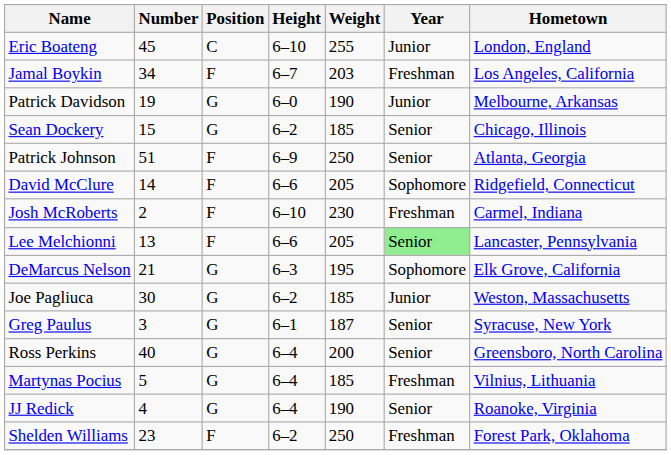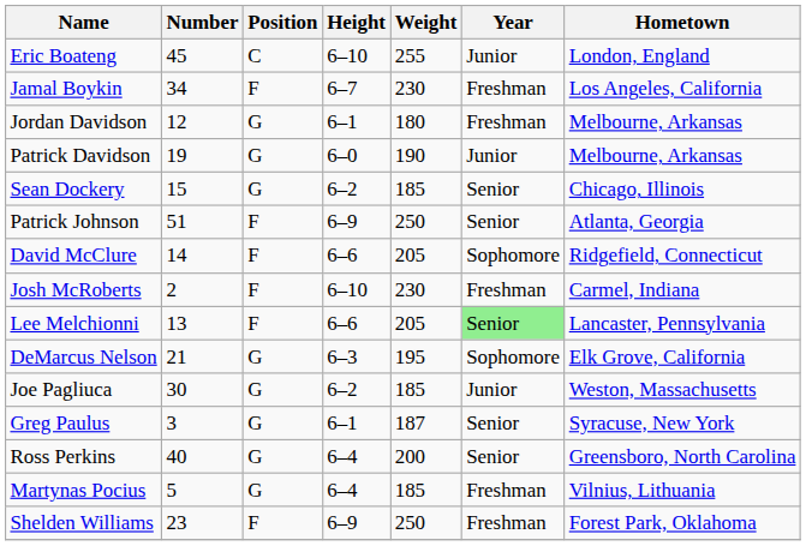Jamal Boykin | Weight: 203 -> 230
+ row: Jordan Davidson | 12 | G | 6–1 | 180 | Freshman | Melbourne, Arkansas
- row: JJ Redick | 4 | G | 6–4 | 190 | Senior | Roanoke, Virginia
Shelden Williams | Height: 6–2 -> 6–9
